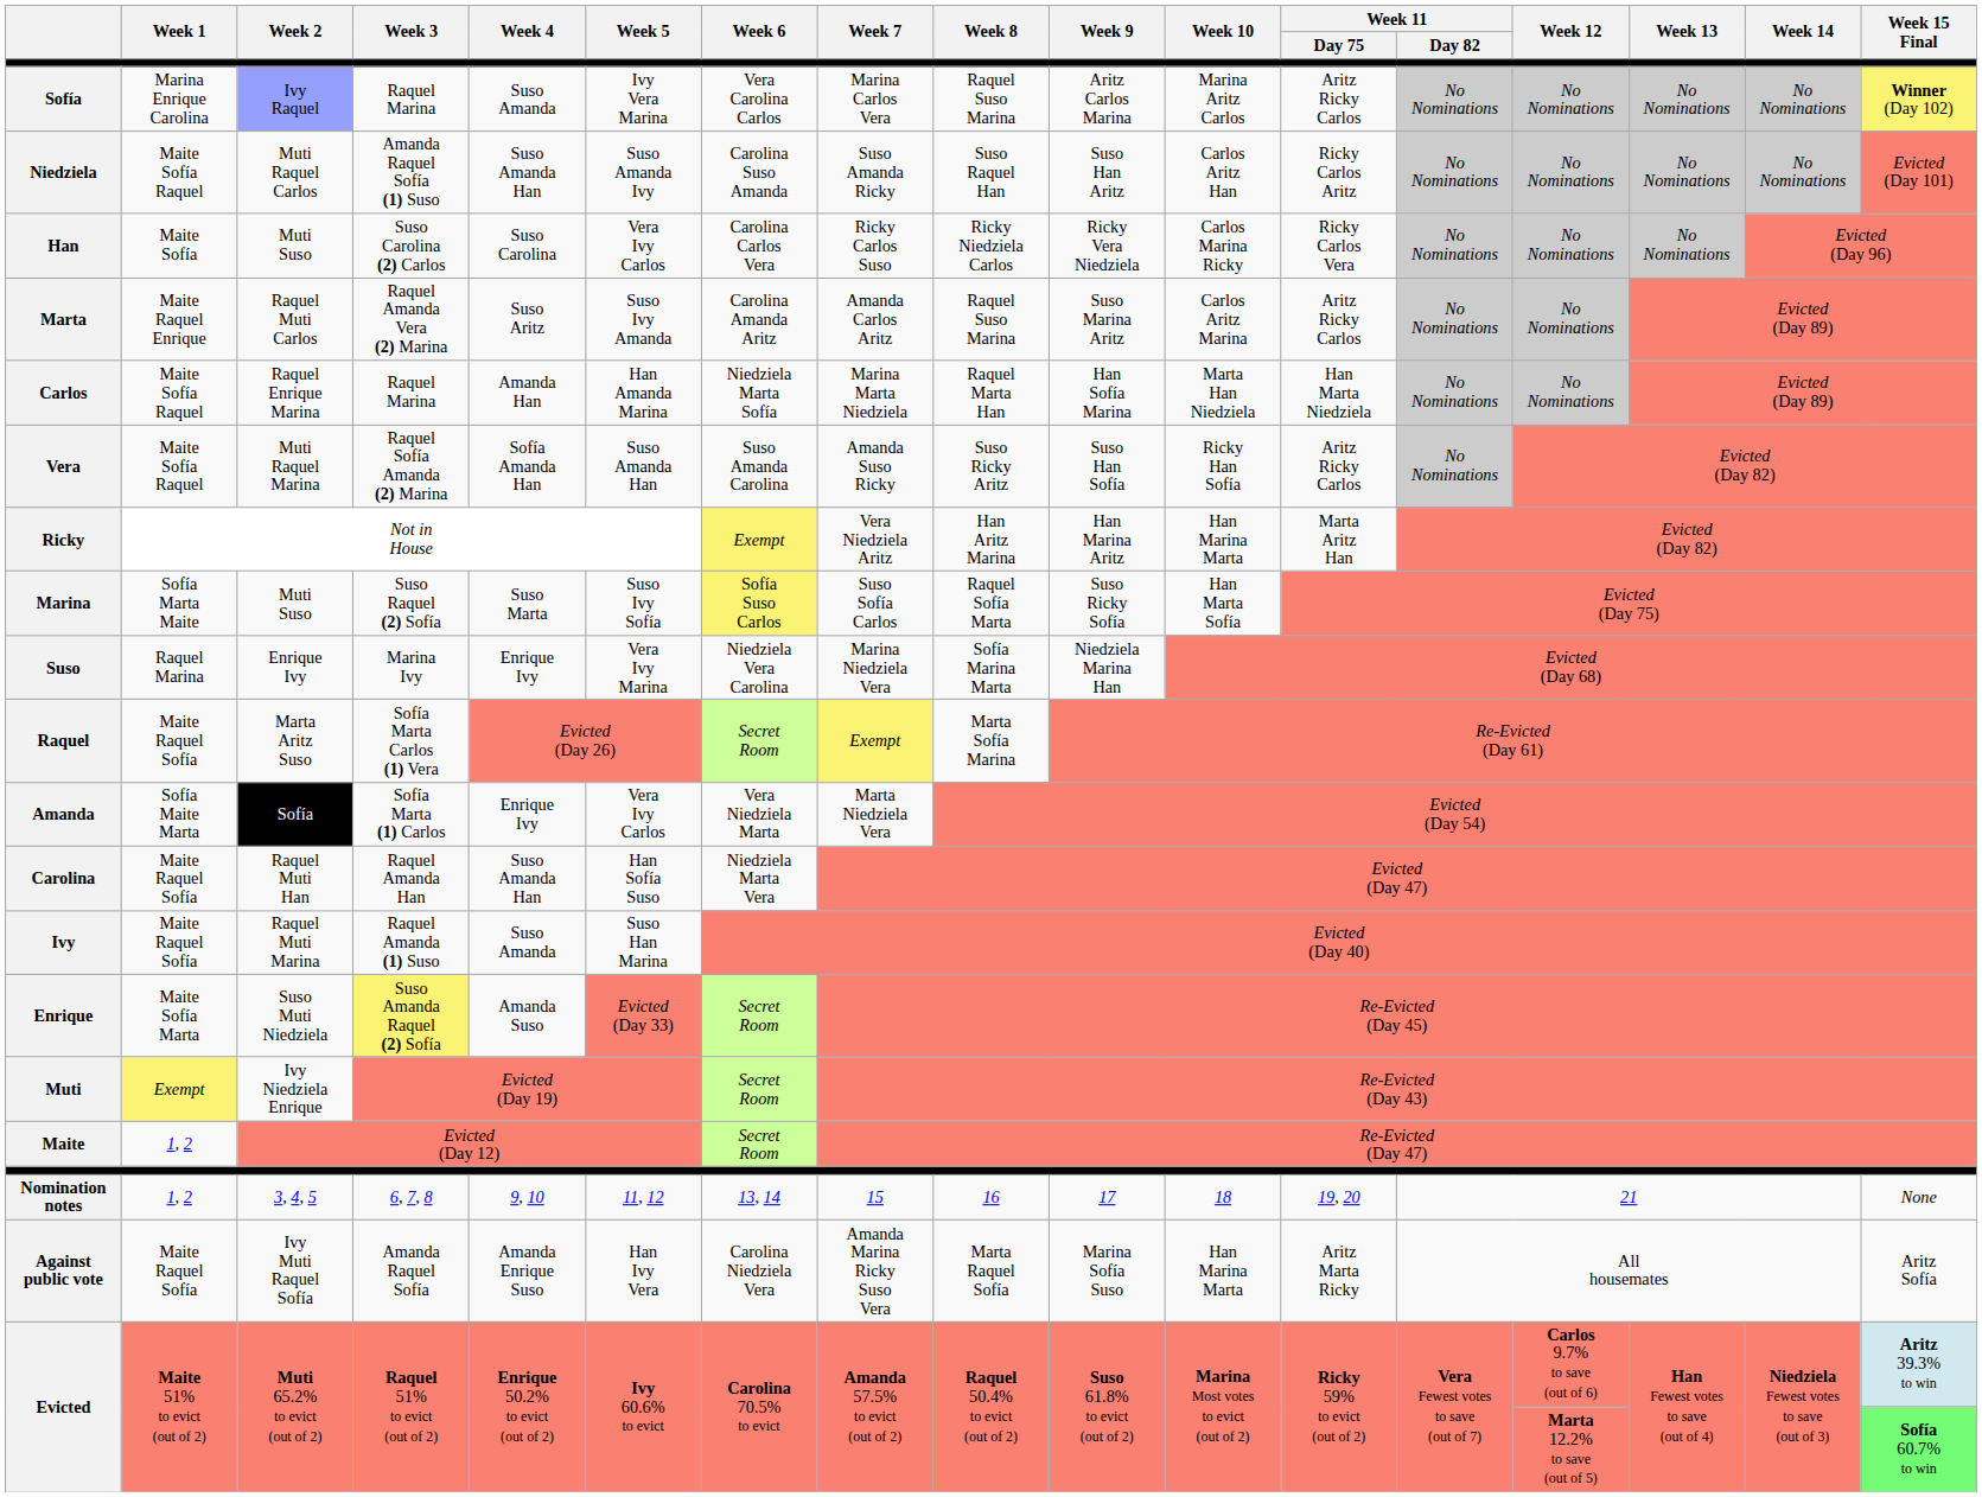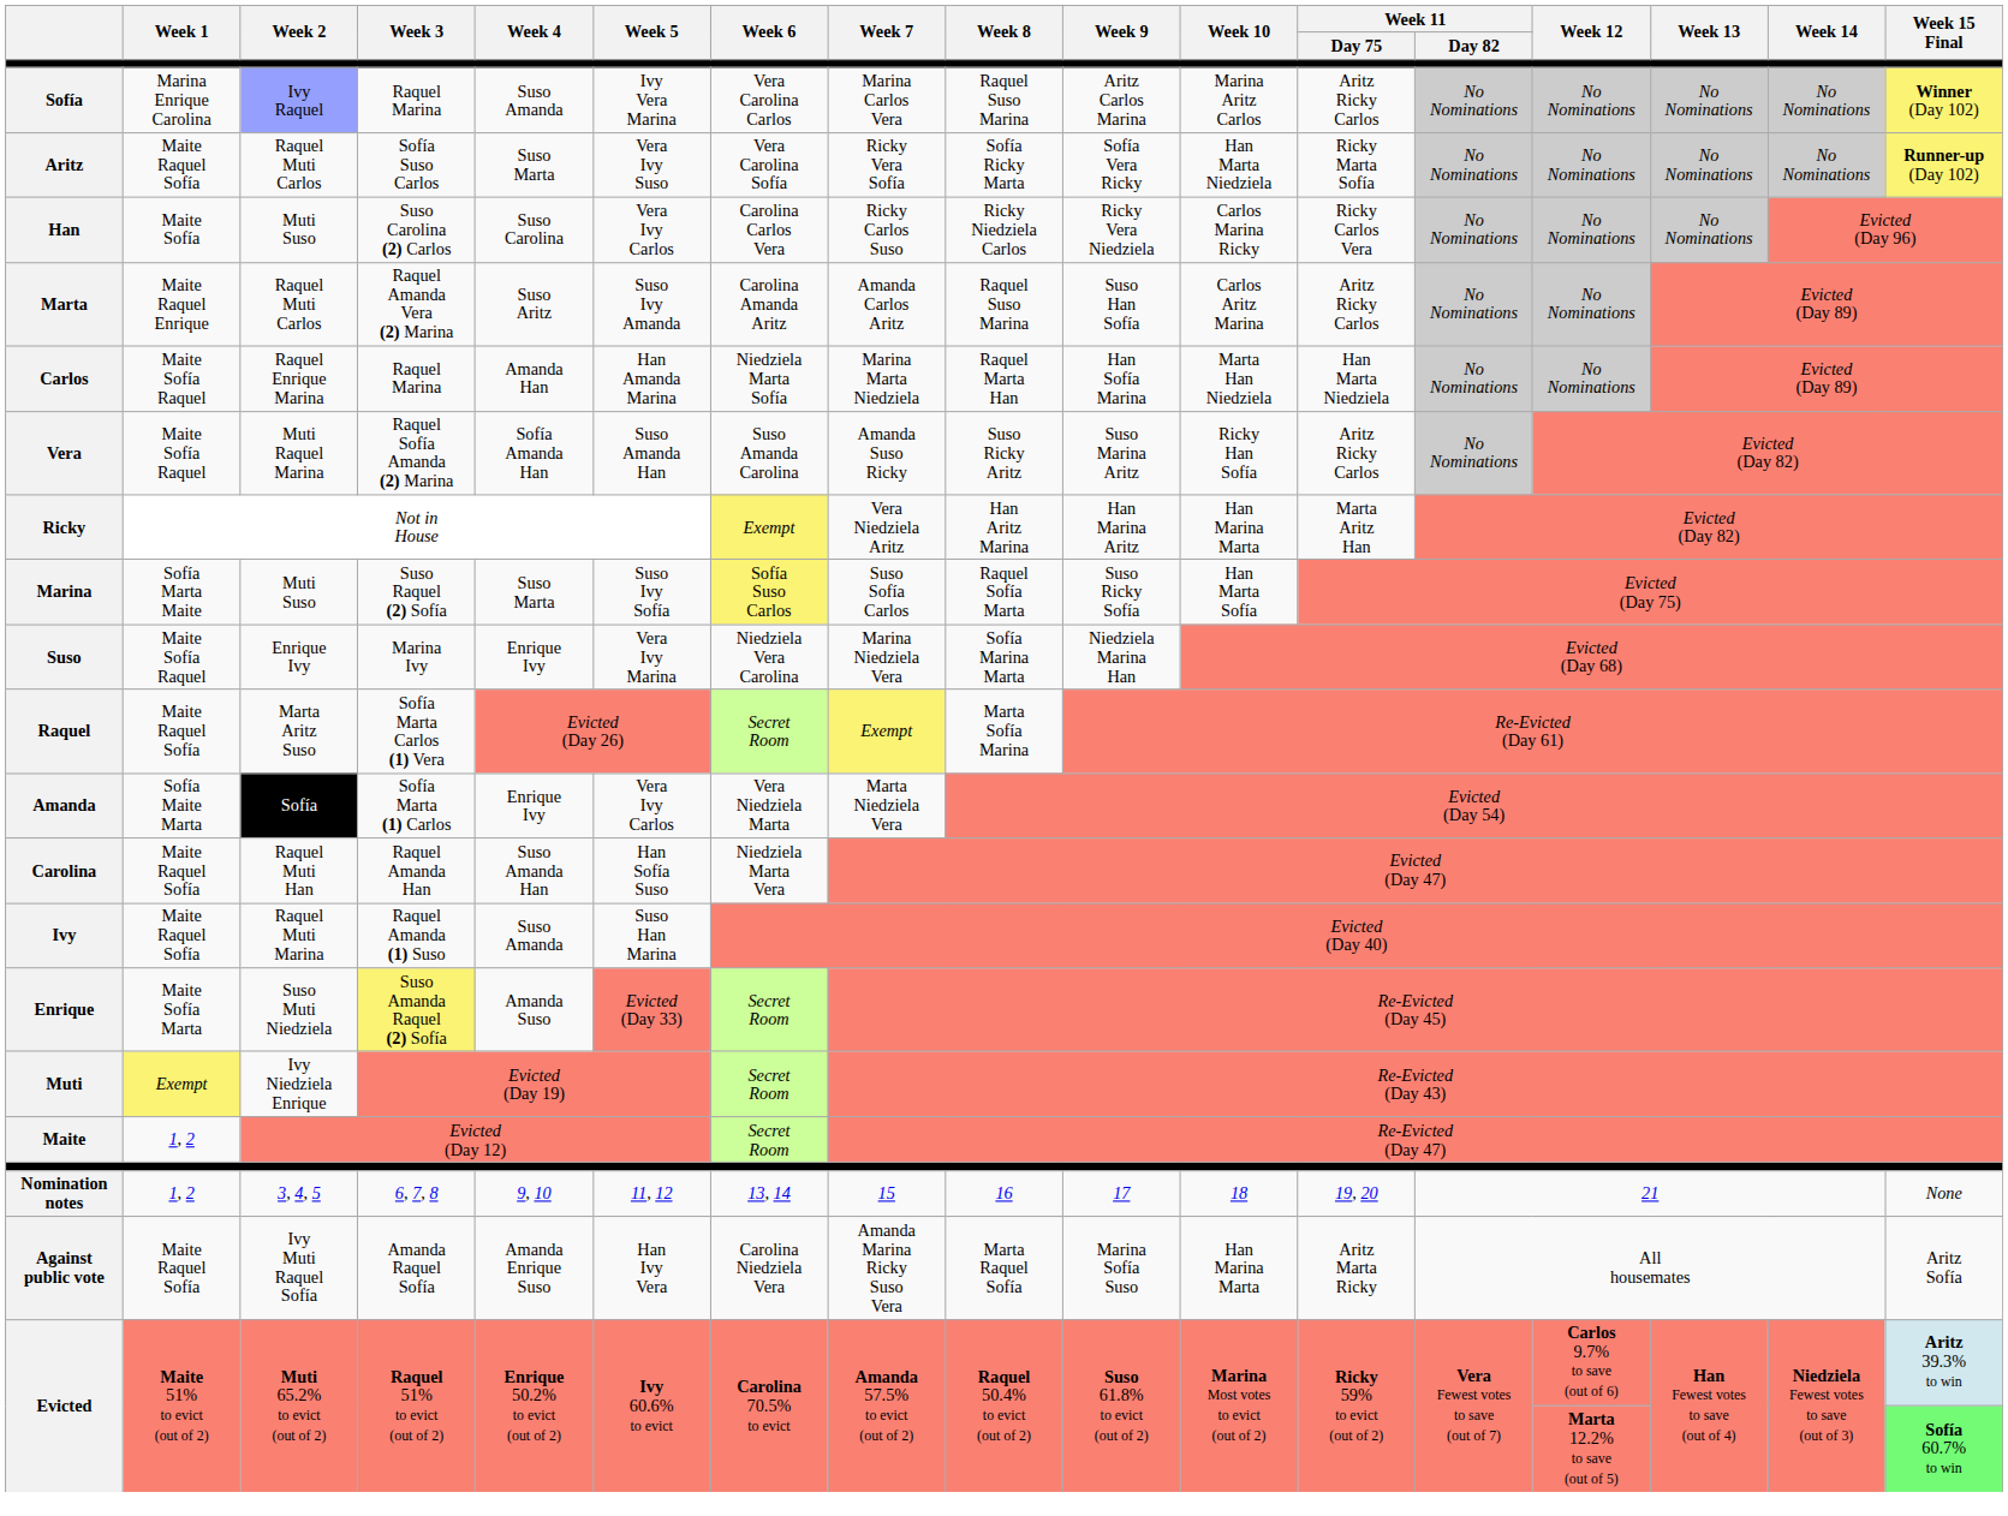+ row: Aritz | Maite Raquel Sofía | Raquel Muti Carlos | Sofía Suso Carlos | Suso Marta | Vera Ivy Suso | Vera Carolina Sofía | Ricky Vera Sofía | Sofía Ricky Marta | Sofía Vera Ricky | Han Marta Niedziela | Ricky Marta Sofía | No Nominations | No Nominations | No Nominations | No Nominations | Runner-up (Day 102)
- row: Niedziela | Maite Sofía Raquel | Muti Raquel Carlos | Amanda Raquel Sofía (1) Suso | Suso Amanda Han | Suso Amanda Ivy | Carolina Suso Amanda | Suso Amanda Ricky | Suso Raquel Han | Suso Han Aritz | Carlos Aritz Han | Ricky Carlos Aritz | No Nominations | No Nominations | No Nominations | No Nominations | Evicted (Day 101)
Marta | Week 9: Suso Marina Aritz -> Suso Han Sofía
Vera | Week 9: Suso Han Sofía -> Suso Marina Aritz
Suso | Week 1: Raquel Marina -> Maite Sofía Raquel
